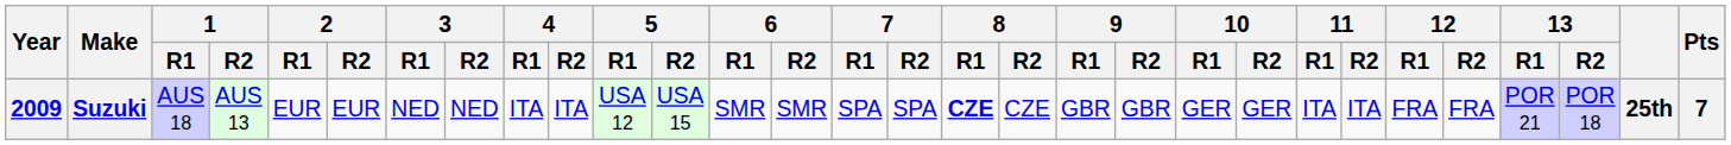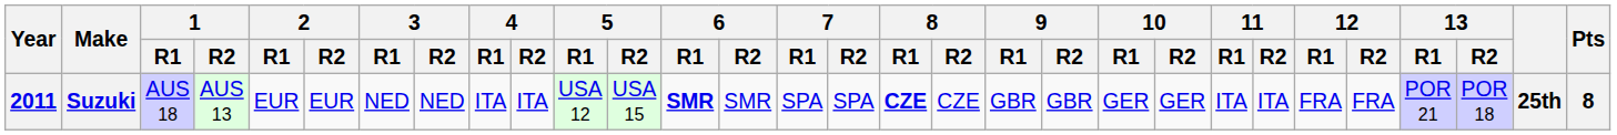Suzuki | Year: 2009 -> 2011
Suzuki | 6 / R1: normal -> bold
Suzuki | Pts: 7 -> 8
